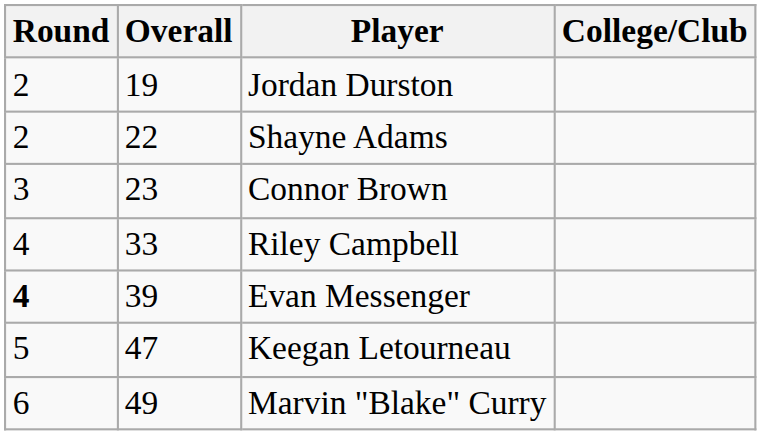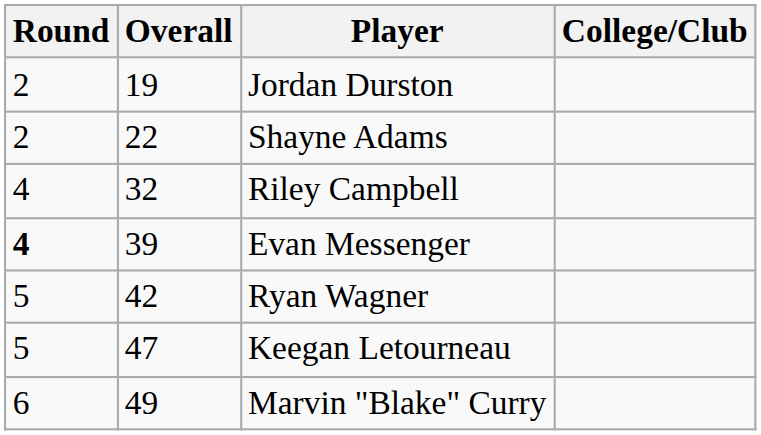- row: 3 | 23 | Connor Brown
Riley Campbell | Overall: 33 -> 32
+ row: 5 | 42 | Ryan Wagner
